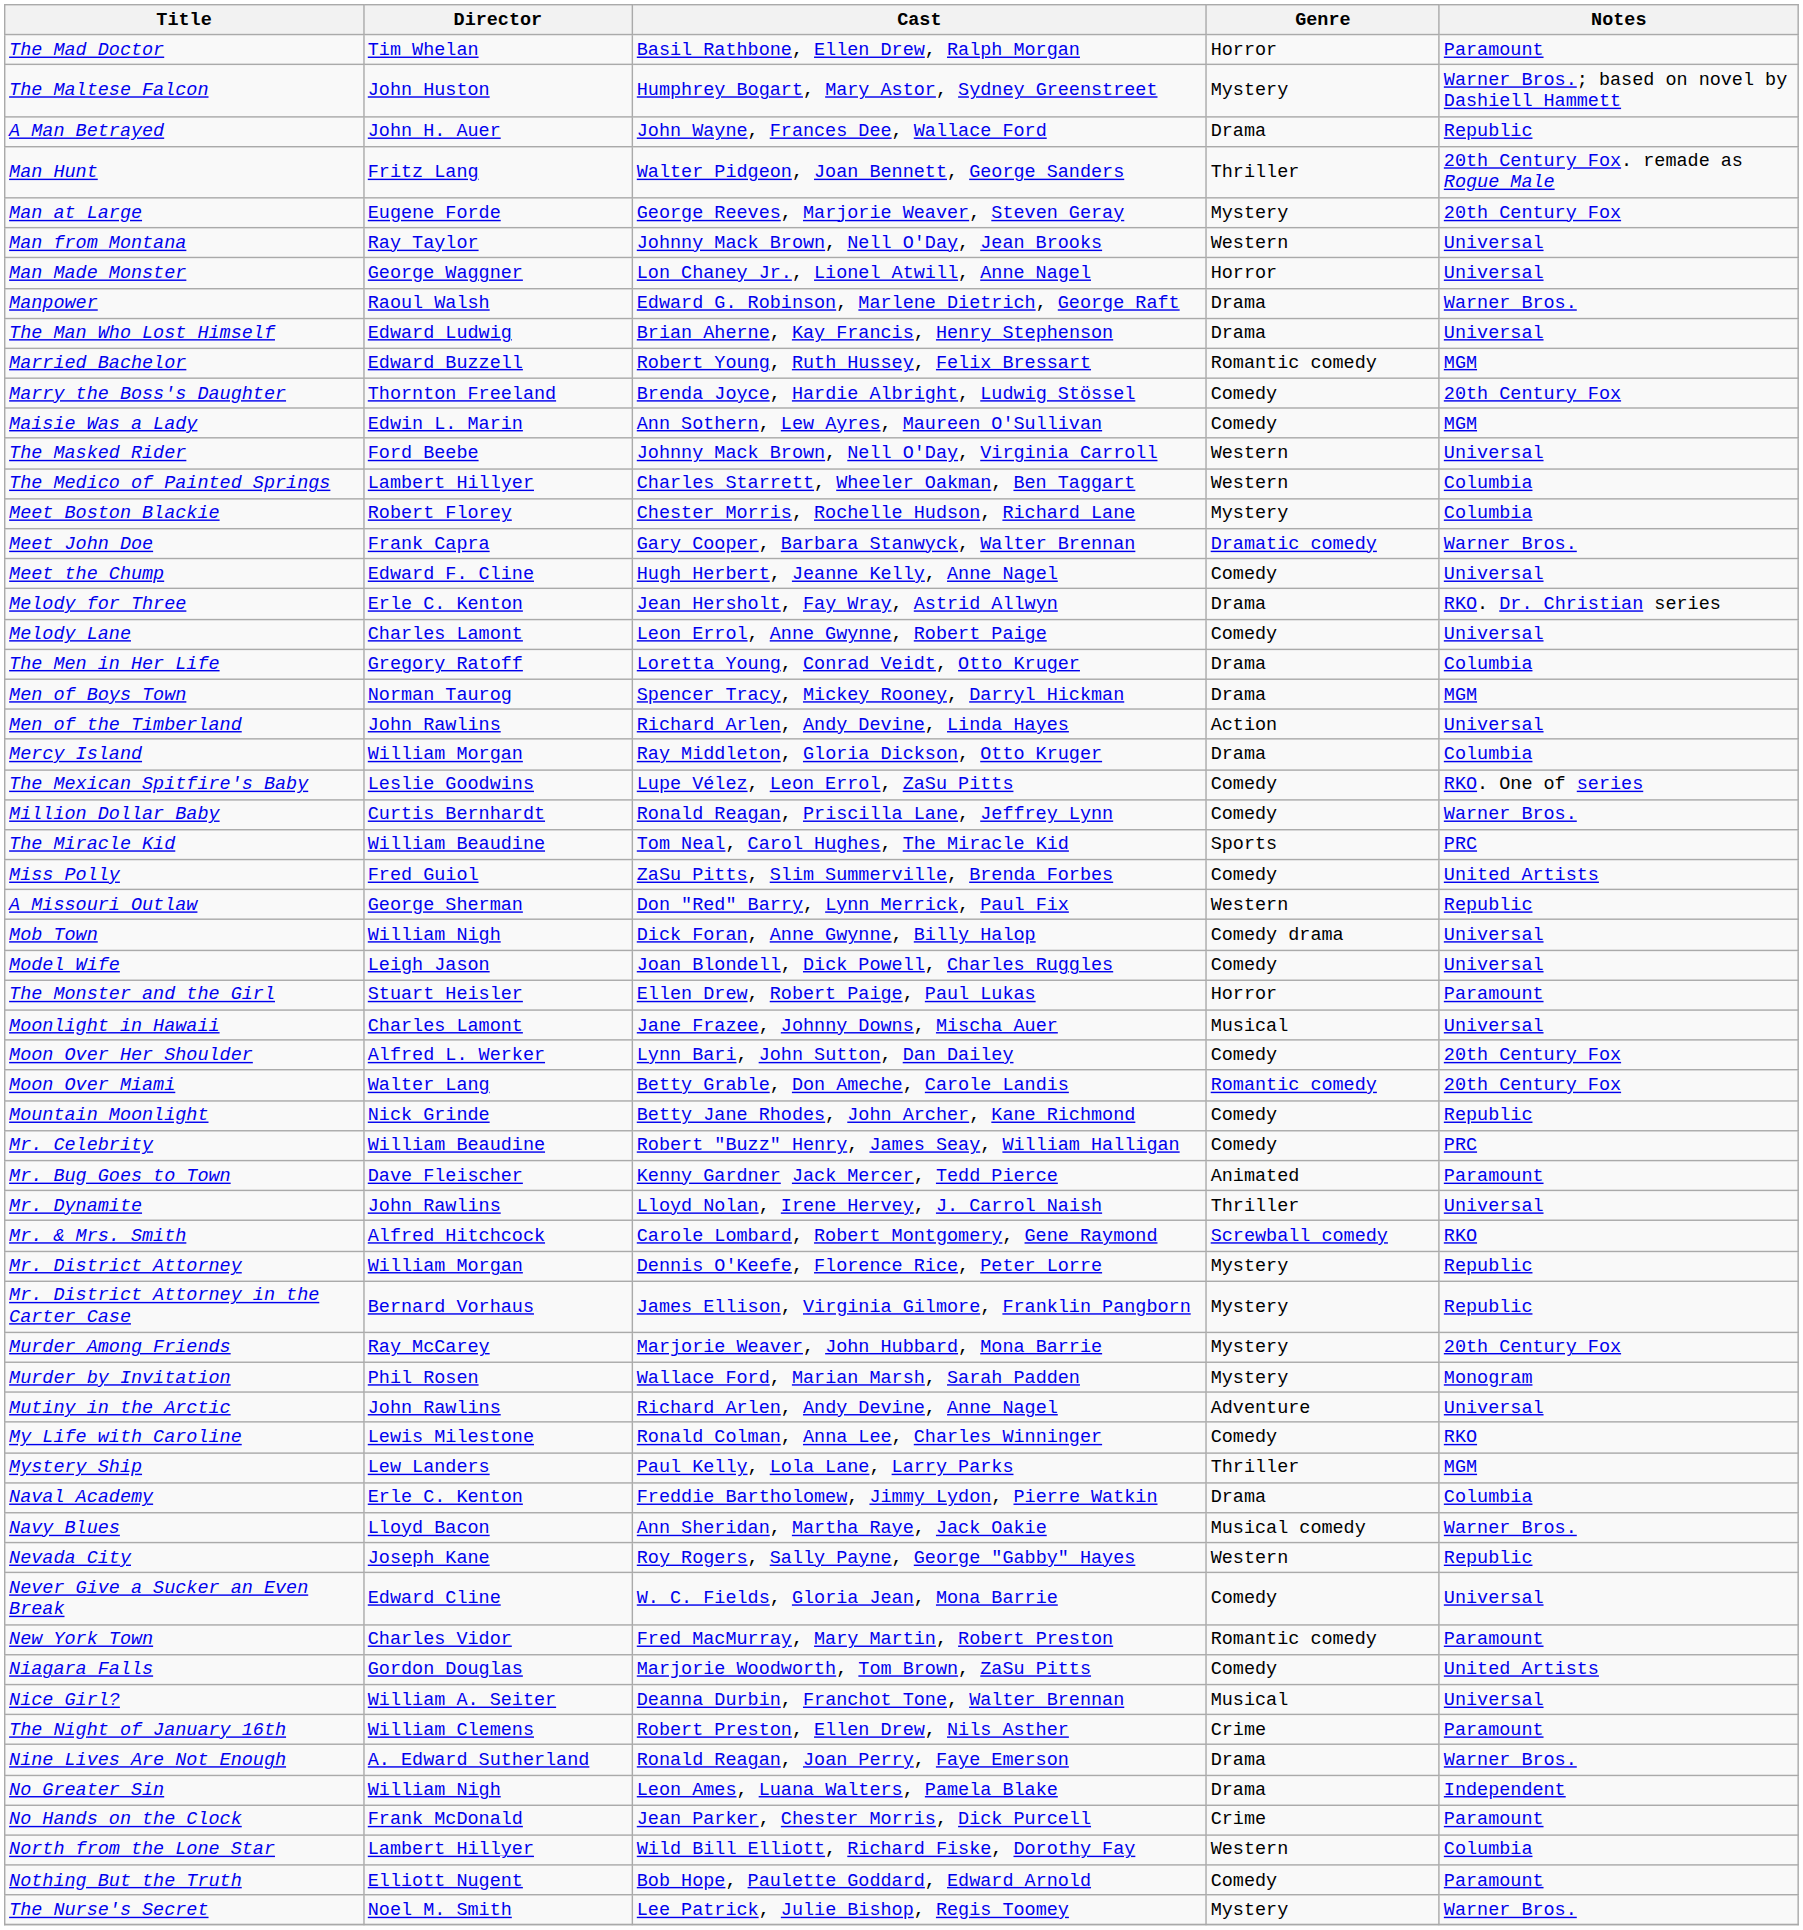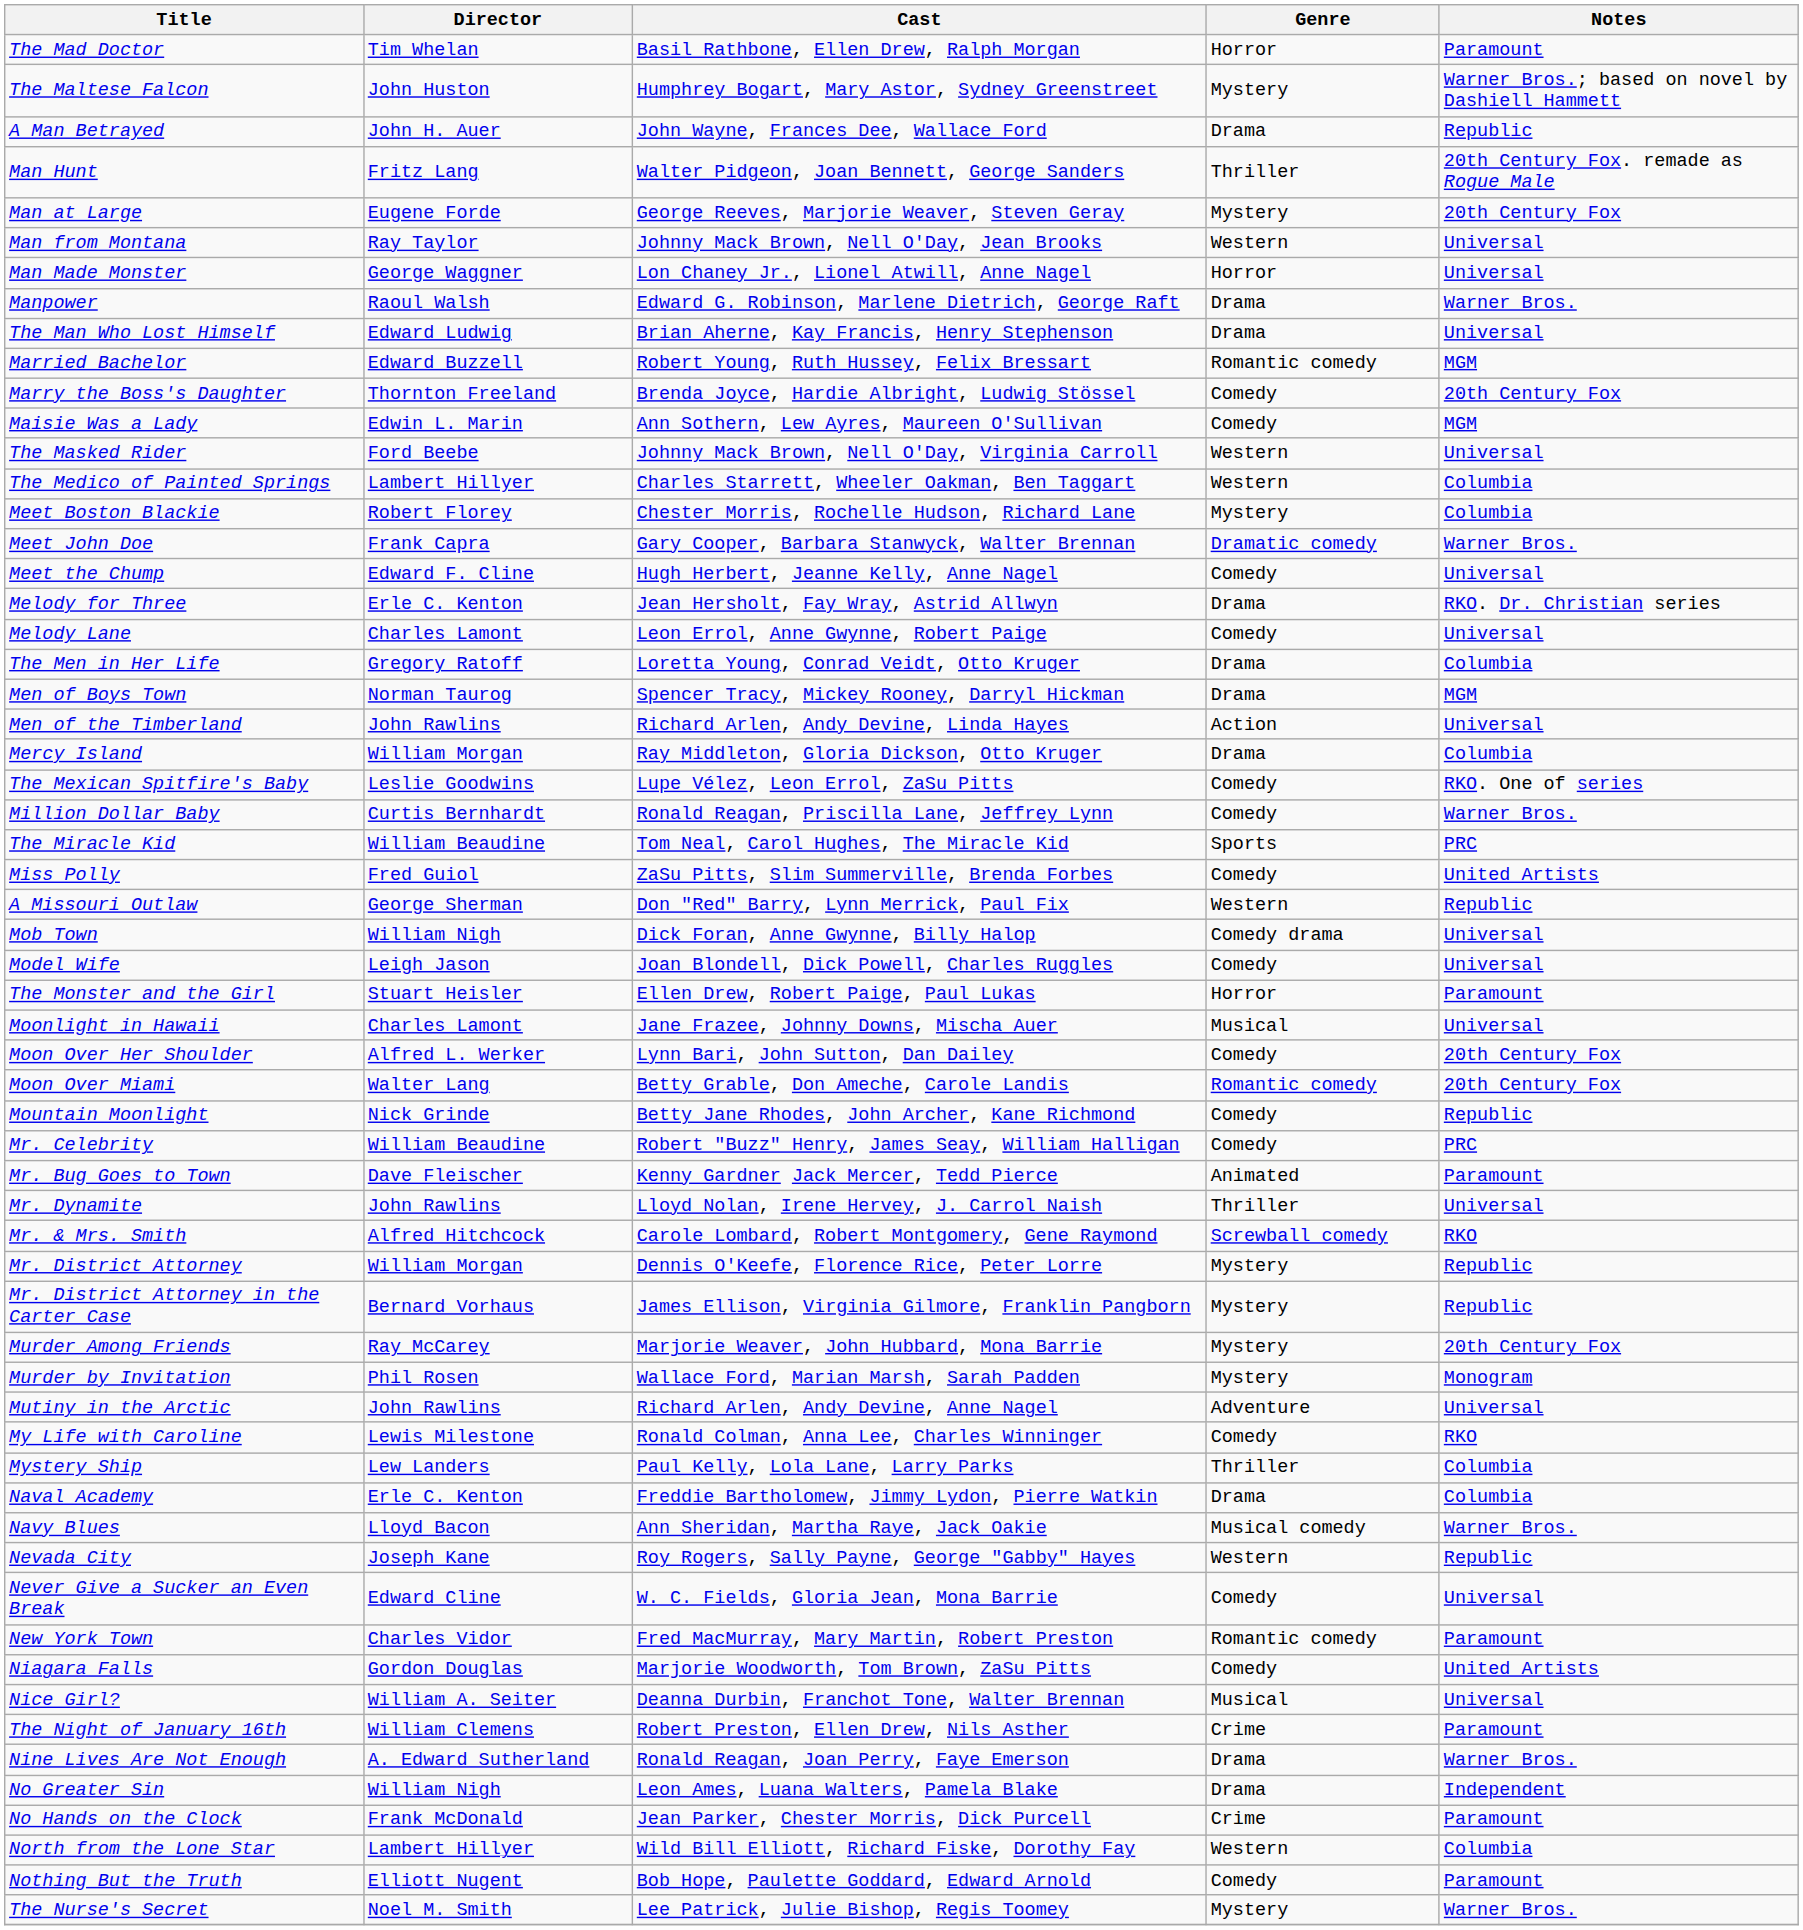Mystery Ship | Notes: MGM -> Columbia
